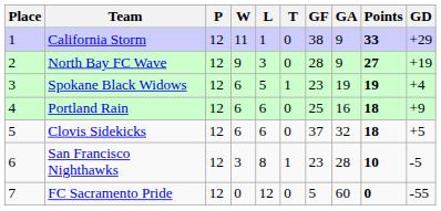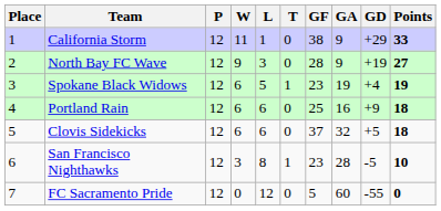columns swapped: GD <-> Points
